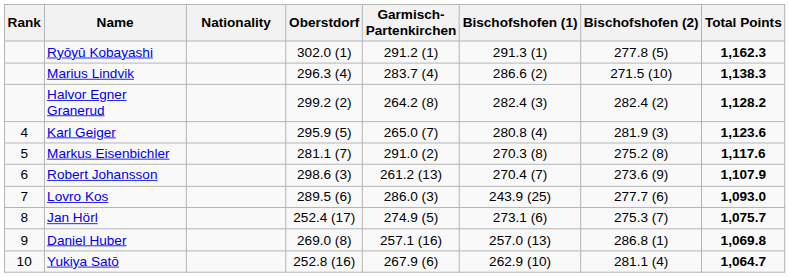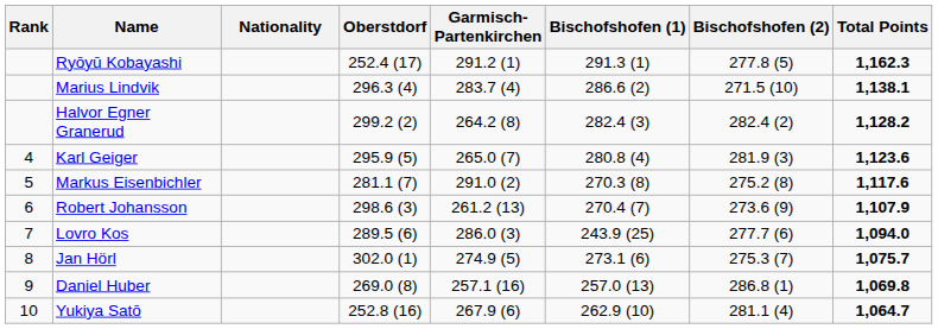Ryōyū Kobayashi | Oberstdorf: 302.0 (1) -> 252.4 (17)
Marius Lindvik | Total Points: 1,138.3 -> 1,138.1
Lovro Kos | Total Points: 1,093.0 -> 1,094.0
Jan Hörl | Oberstdorf: 252.4 (17) -> 302.0 (1)
